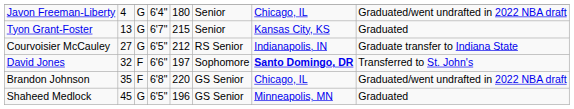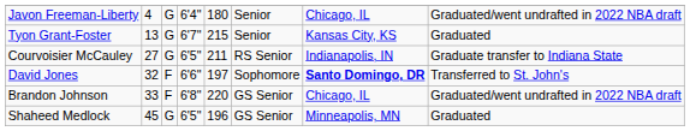Courvoisier McCauley | column 5: 212 -> 211
Brandon Johnson | column 2: 35 -> 33
